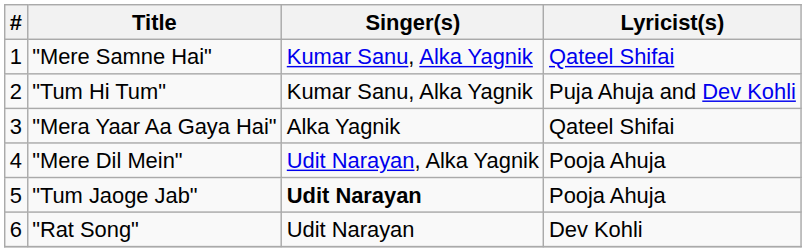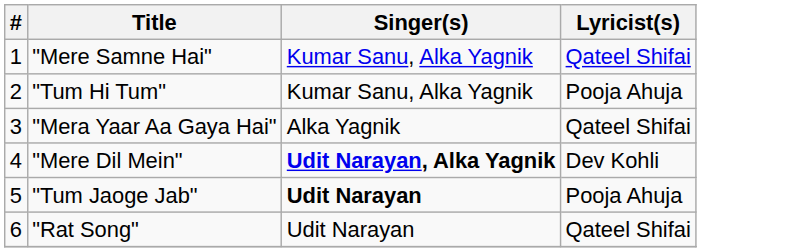"Tum Hi Tum" | Lyricist(s): Puja Ahuja and Dev Kohli -> Pooja Ahuja
"Mere Dil Mein" | Singer(s): normal -> bold
"Mere Dil Mein" | Lyricist(s): Pooja Ahuja -> Dev Kohli
"Rat Song" | Lyricist(s): Dev Kohli -> Qateel Shifai
